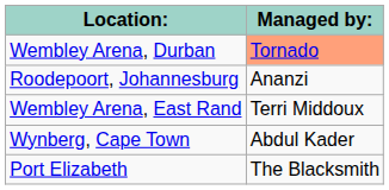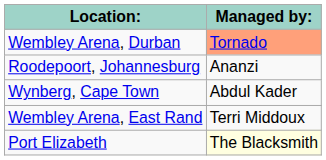rows swapped: Wynberg, Cape Town <-> Wembley Arena, East Rand
Port Elizabeth | Managed by:: no background -> lightyellow background
